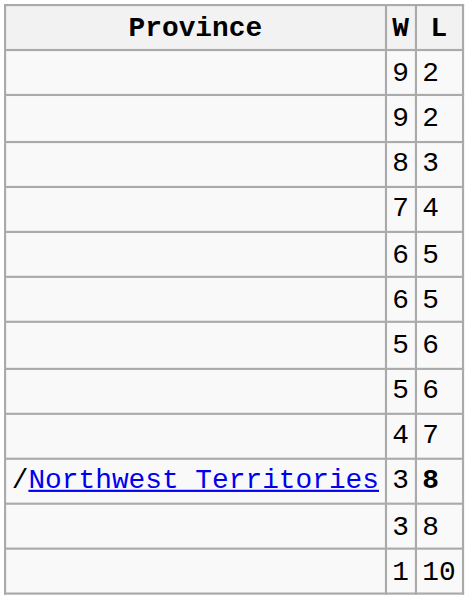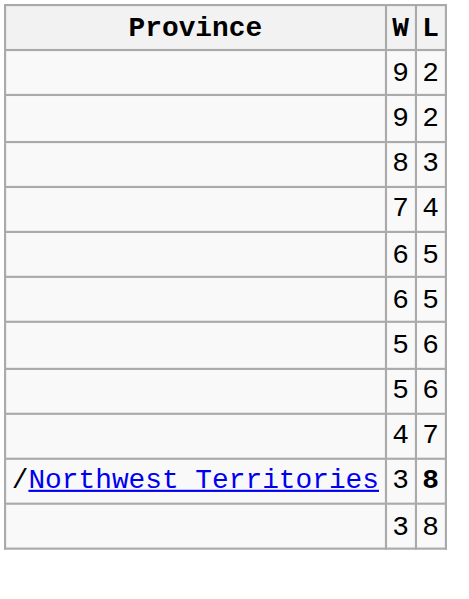- row: 1 | 10
